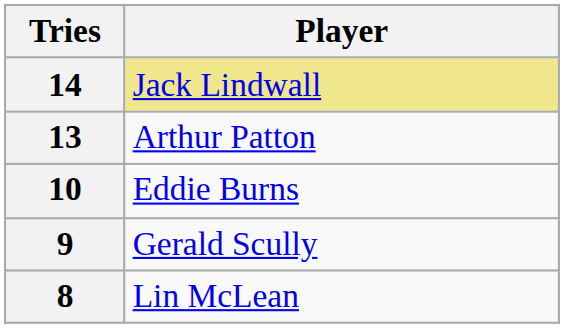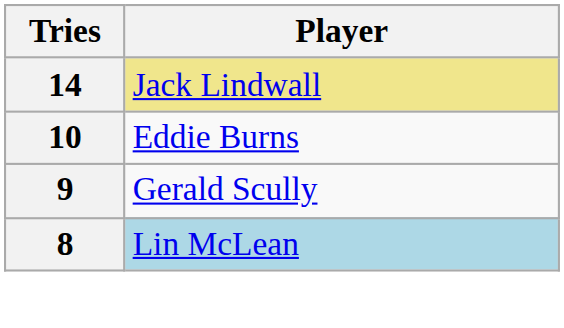- row: 13 | Arthur Patton
8 | Player: no background -> lightblue background
